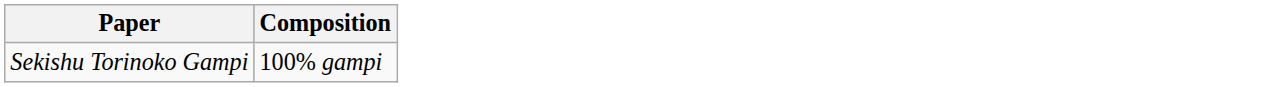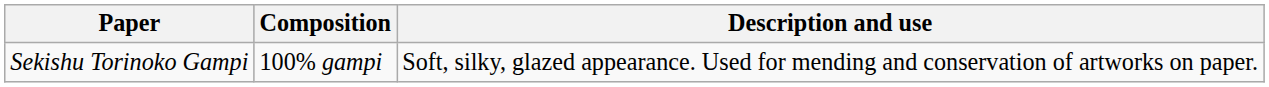+ column: Description and use | Soft, silky, glazed appearance. Used for mending and conservation of artworks on paper.
